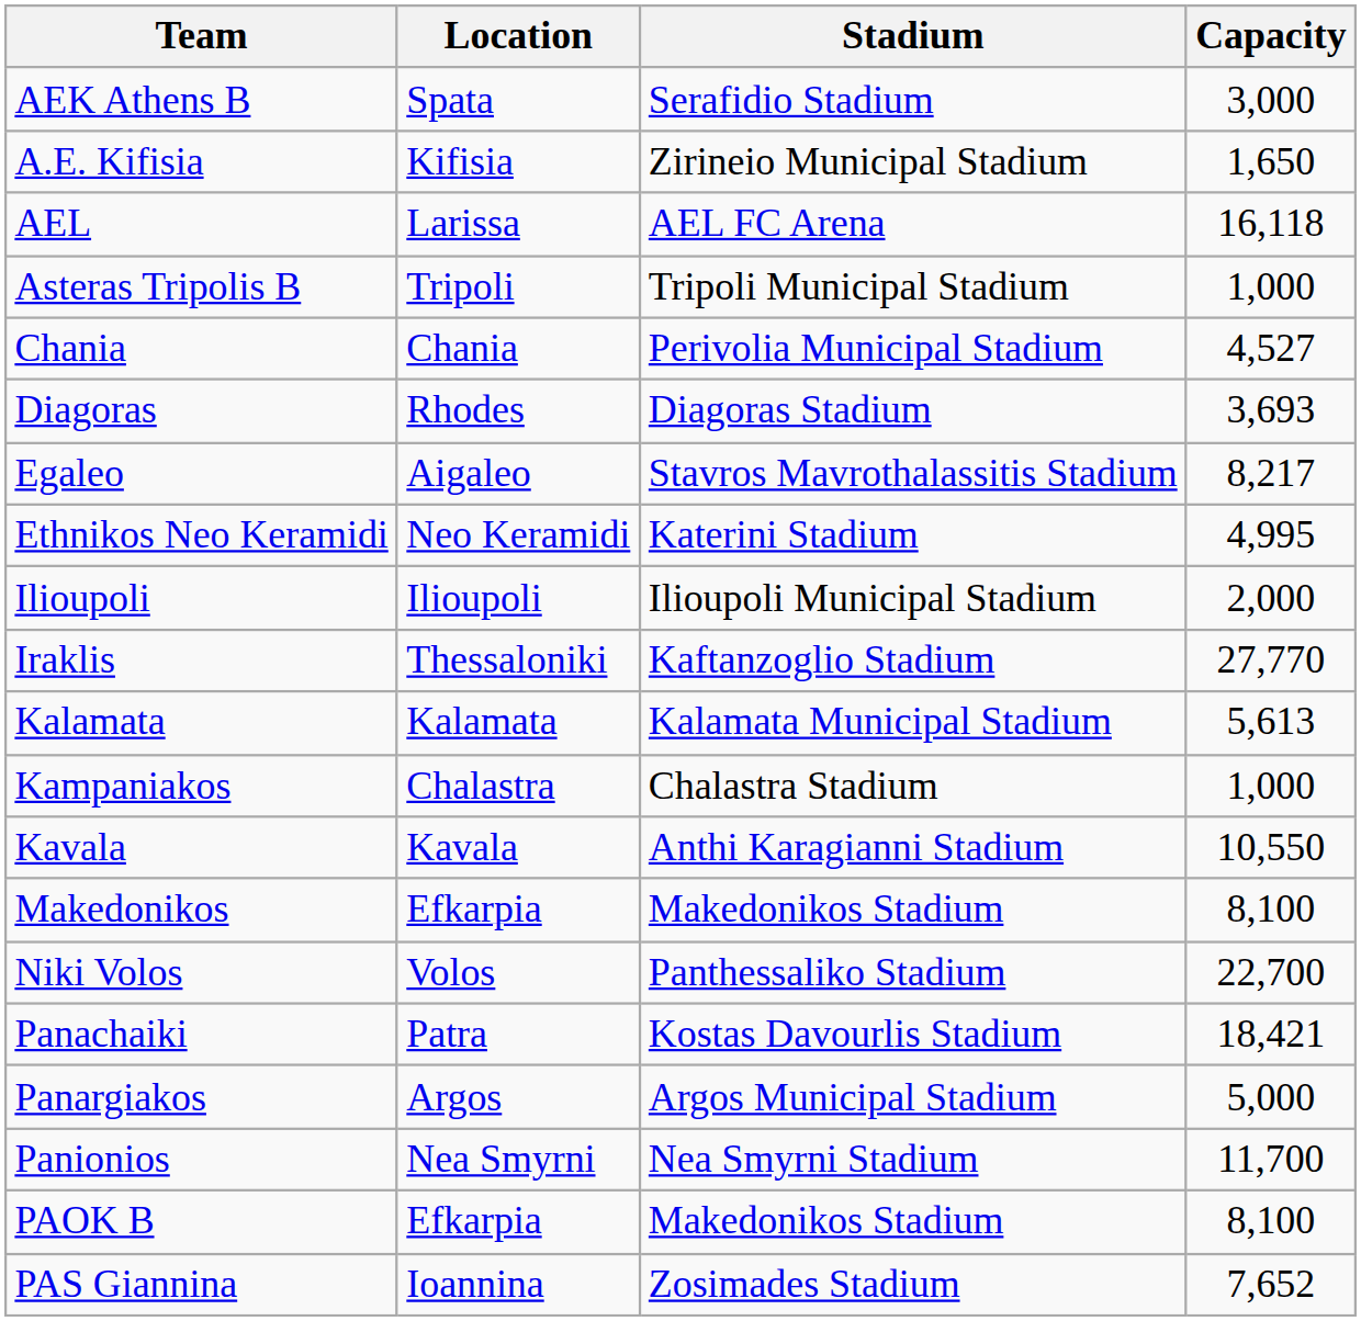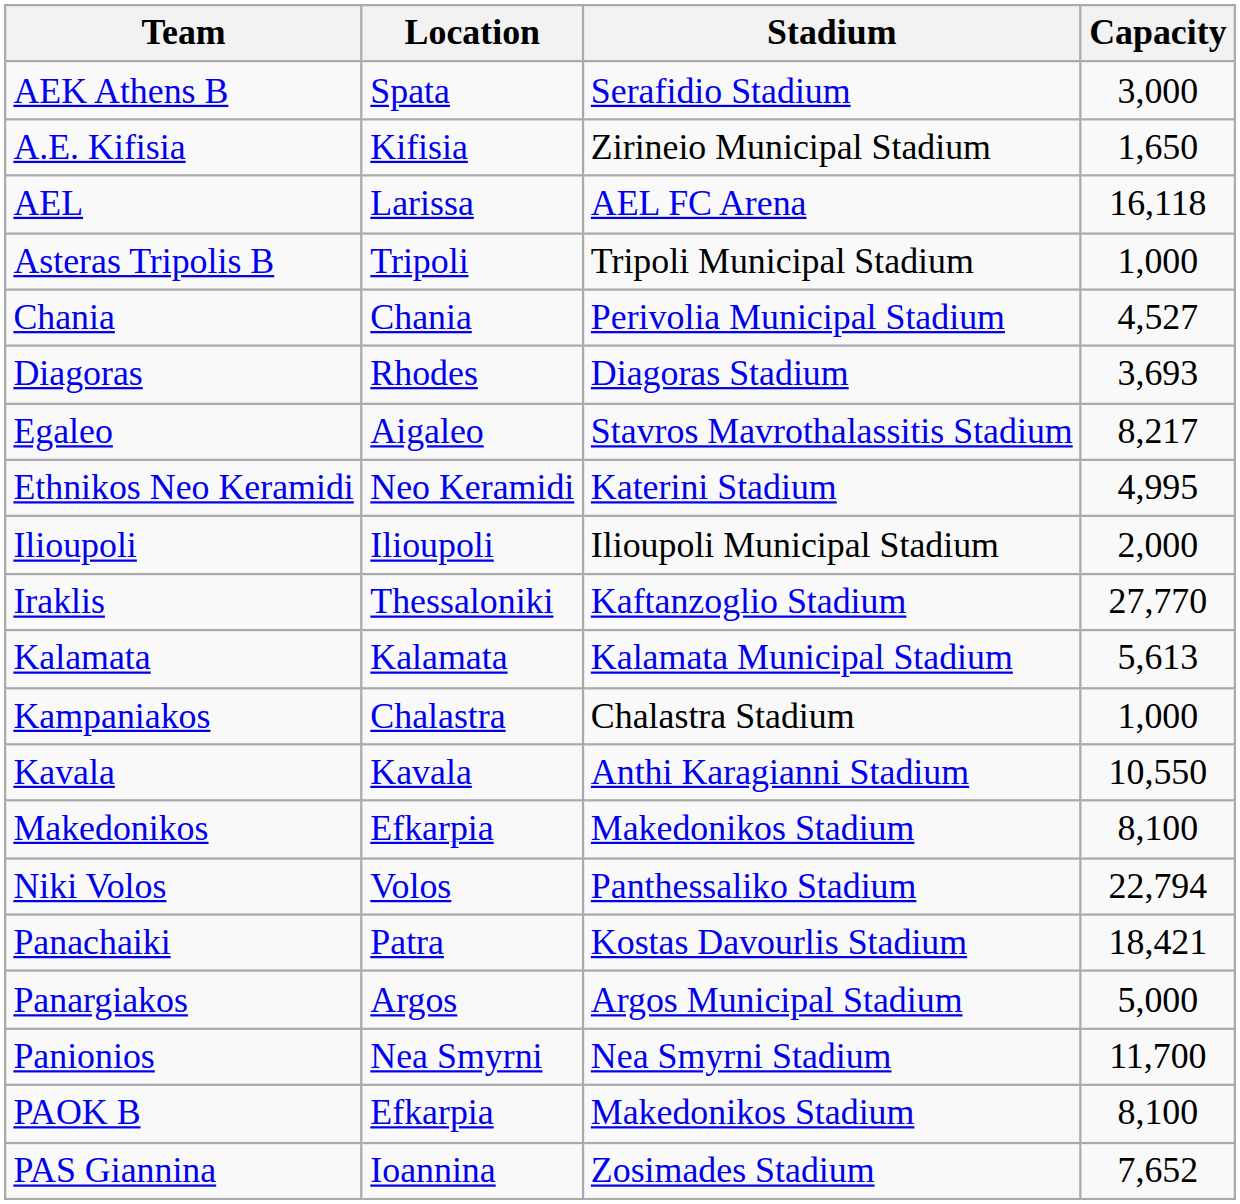Niki Volos | Capacity: 22,700 -> 22,794
